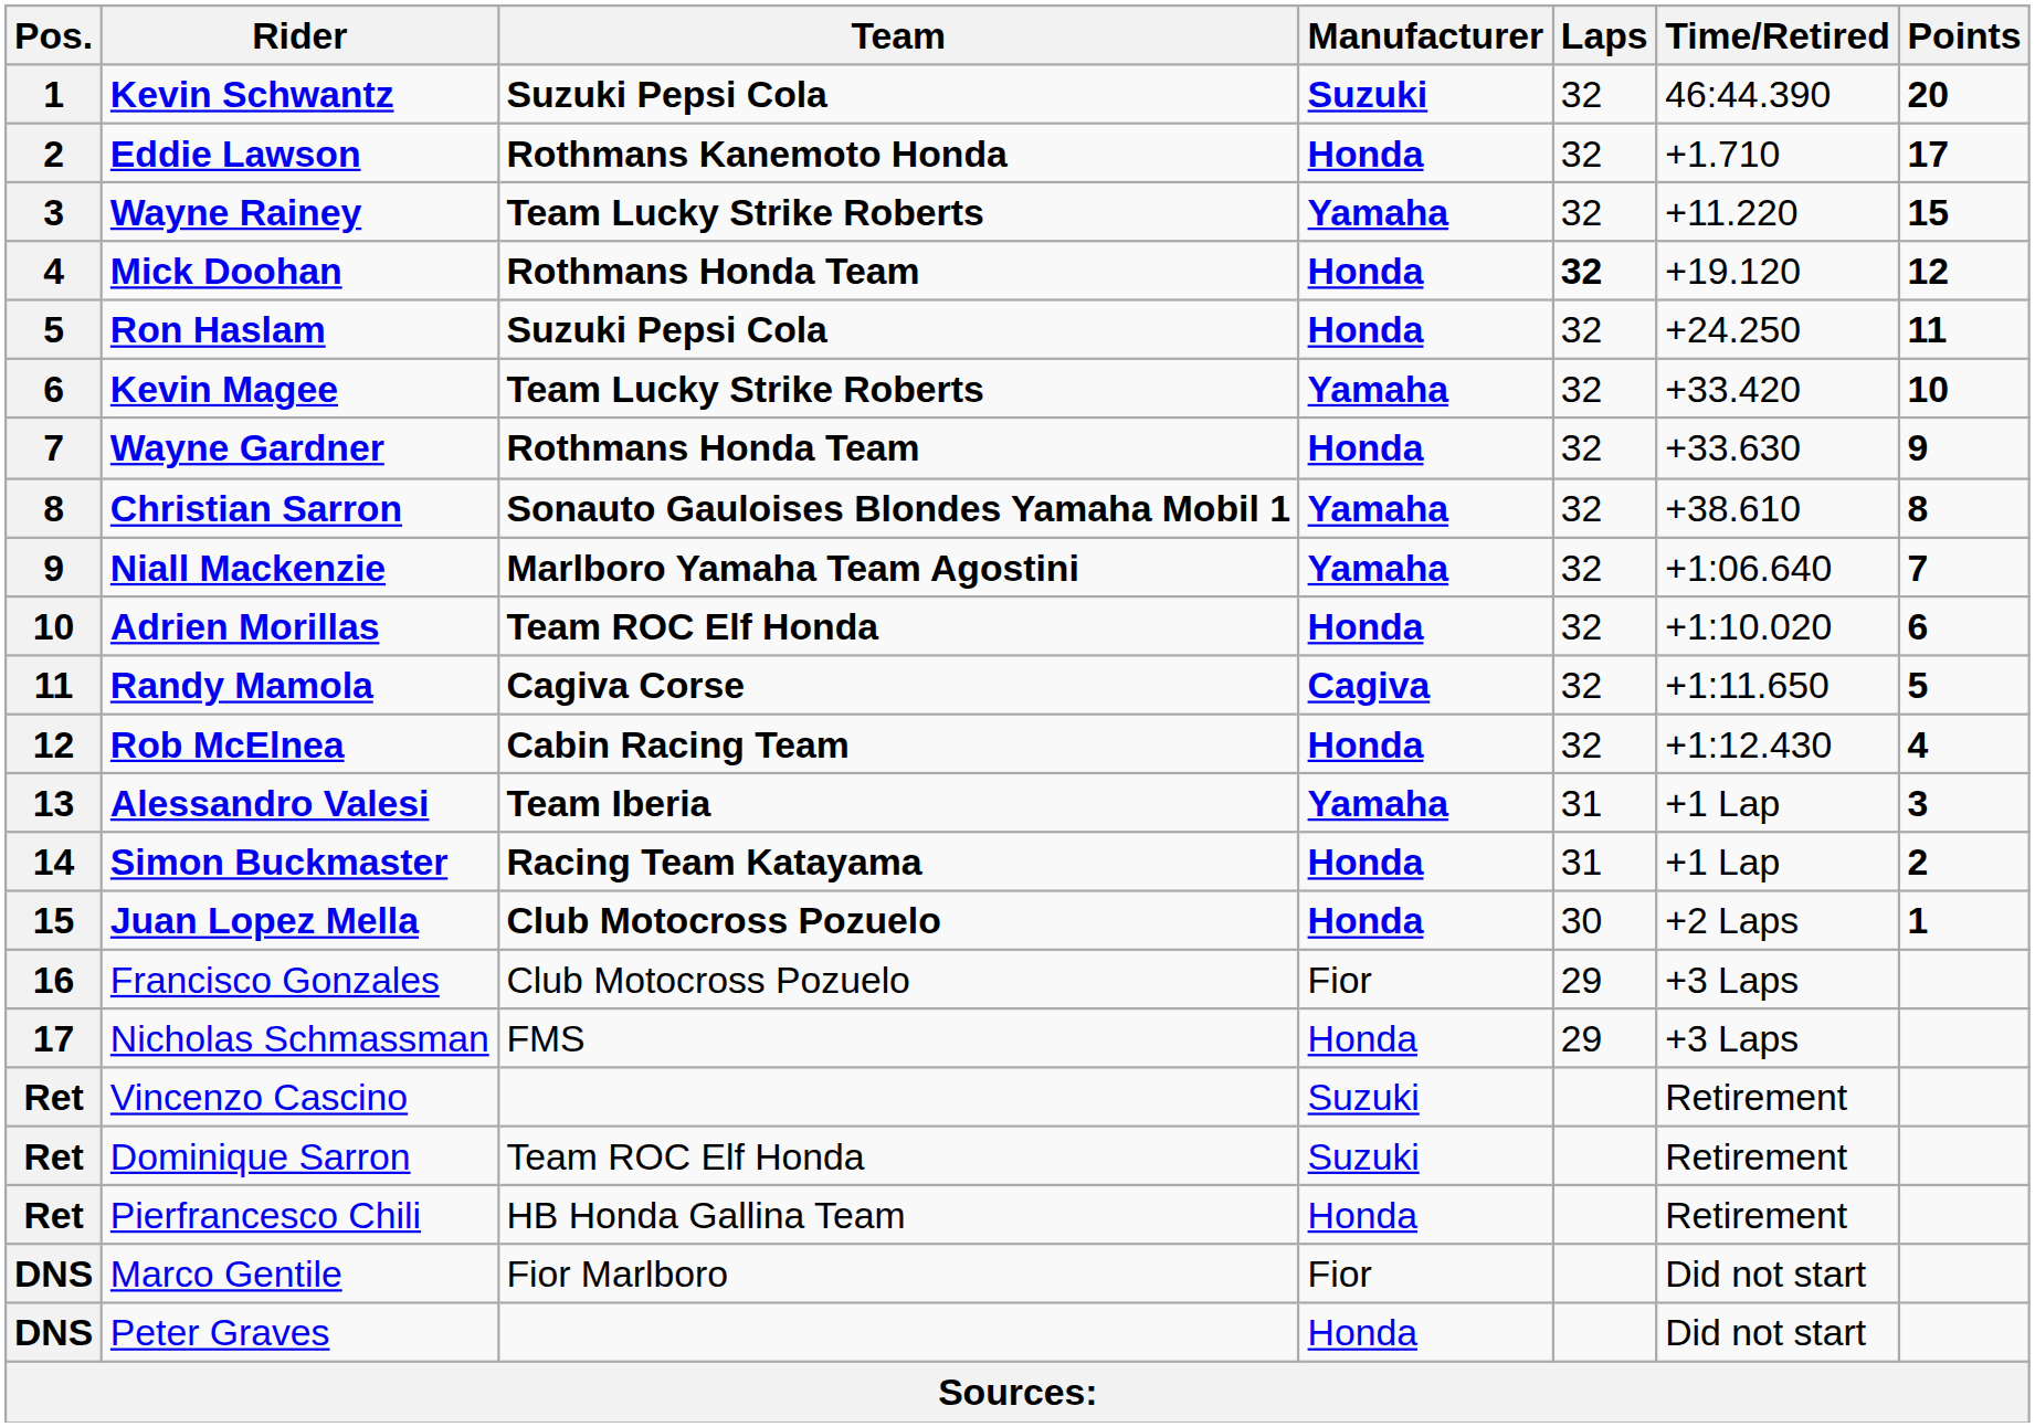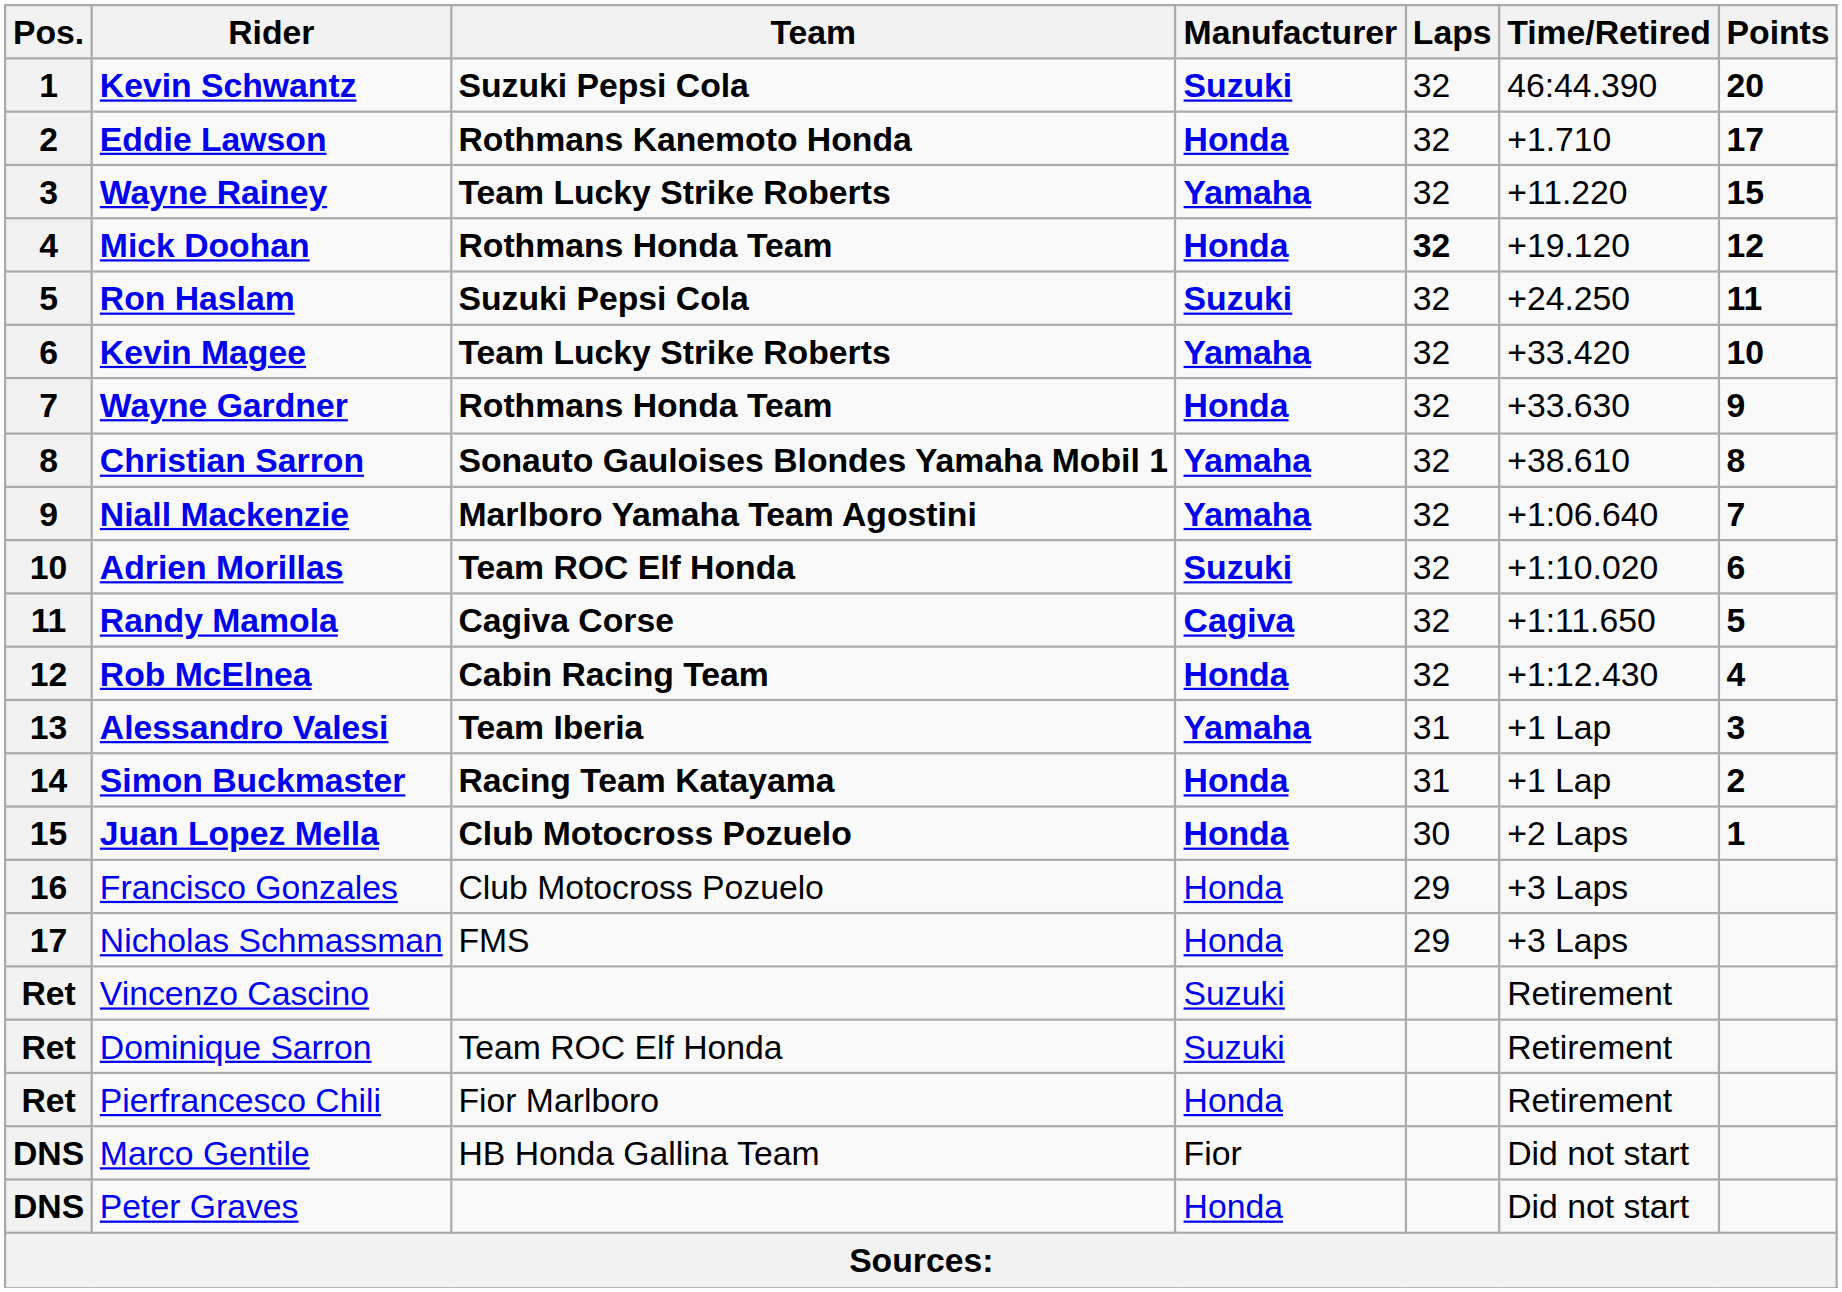Ron Haslam | Manufacturer: Honda -> Suzuki
Adrien Morillas | Manufacturer: Honda -> Suzuki
Francisco Gonzales | Manufacturer: Fior -> Honda
Pierfrancesco Chili | Team: HB Honda Gallina Team -> Fior Marlboro
Marco Gentile | Team: Fior Marlboro -> HB Honda Gallina Team
